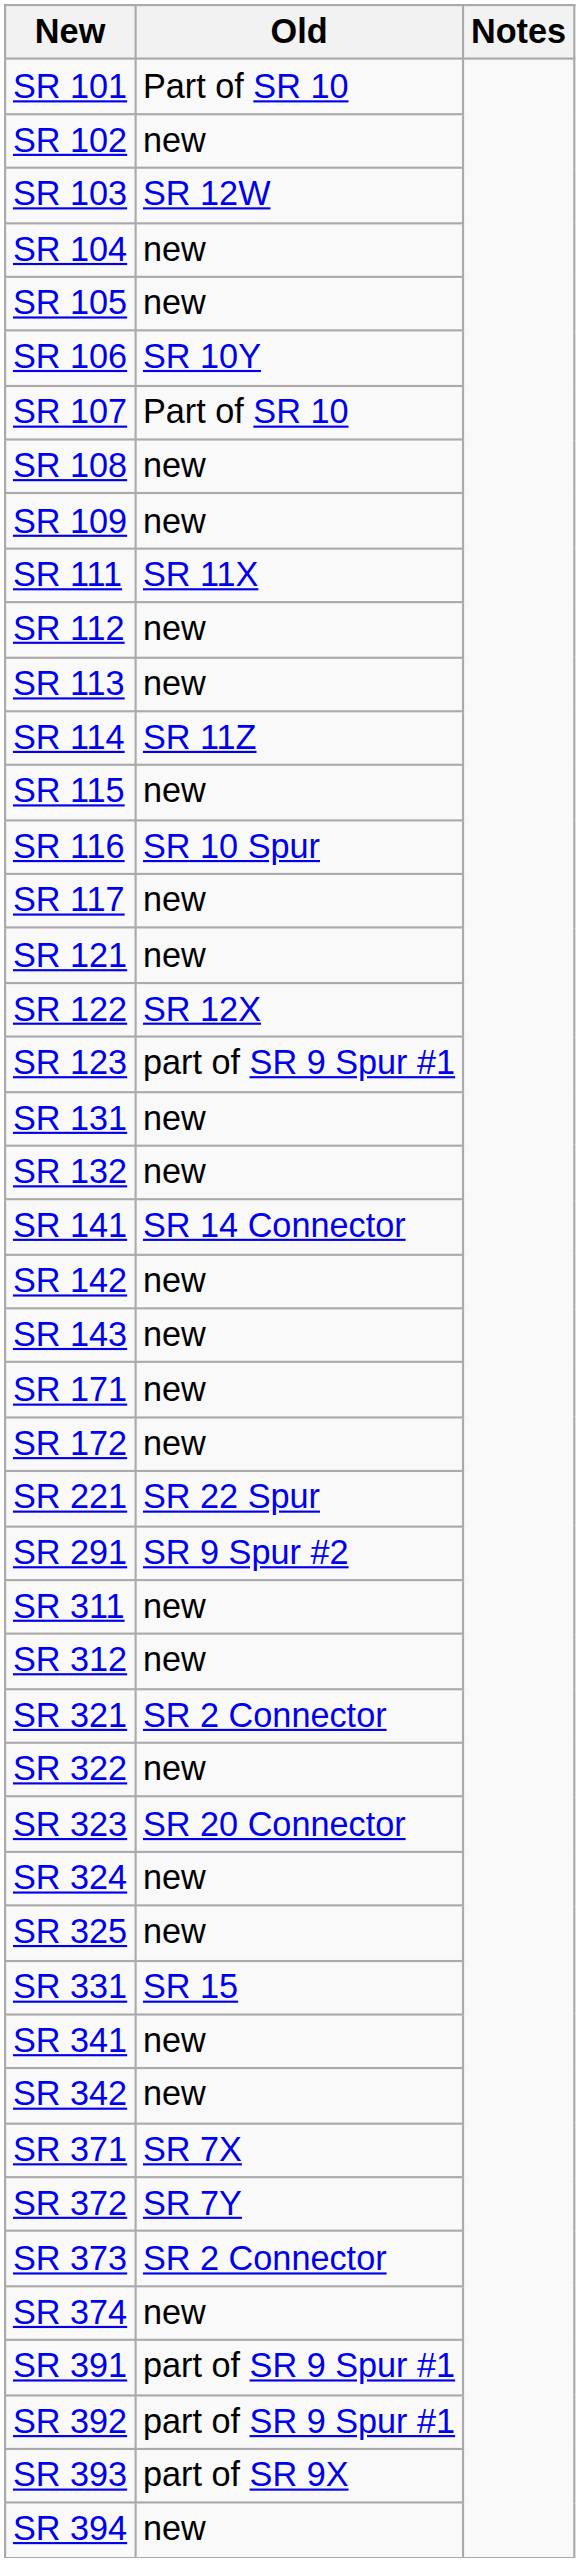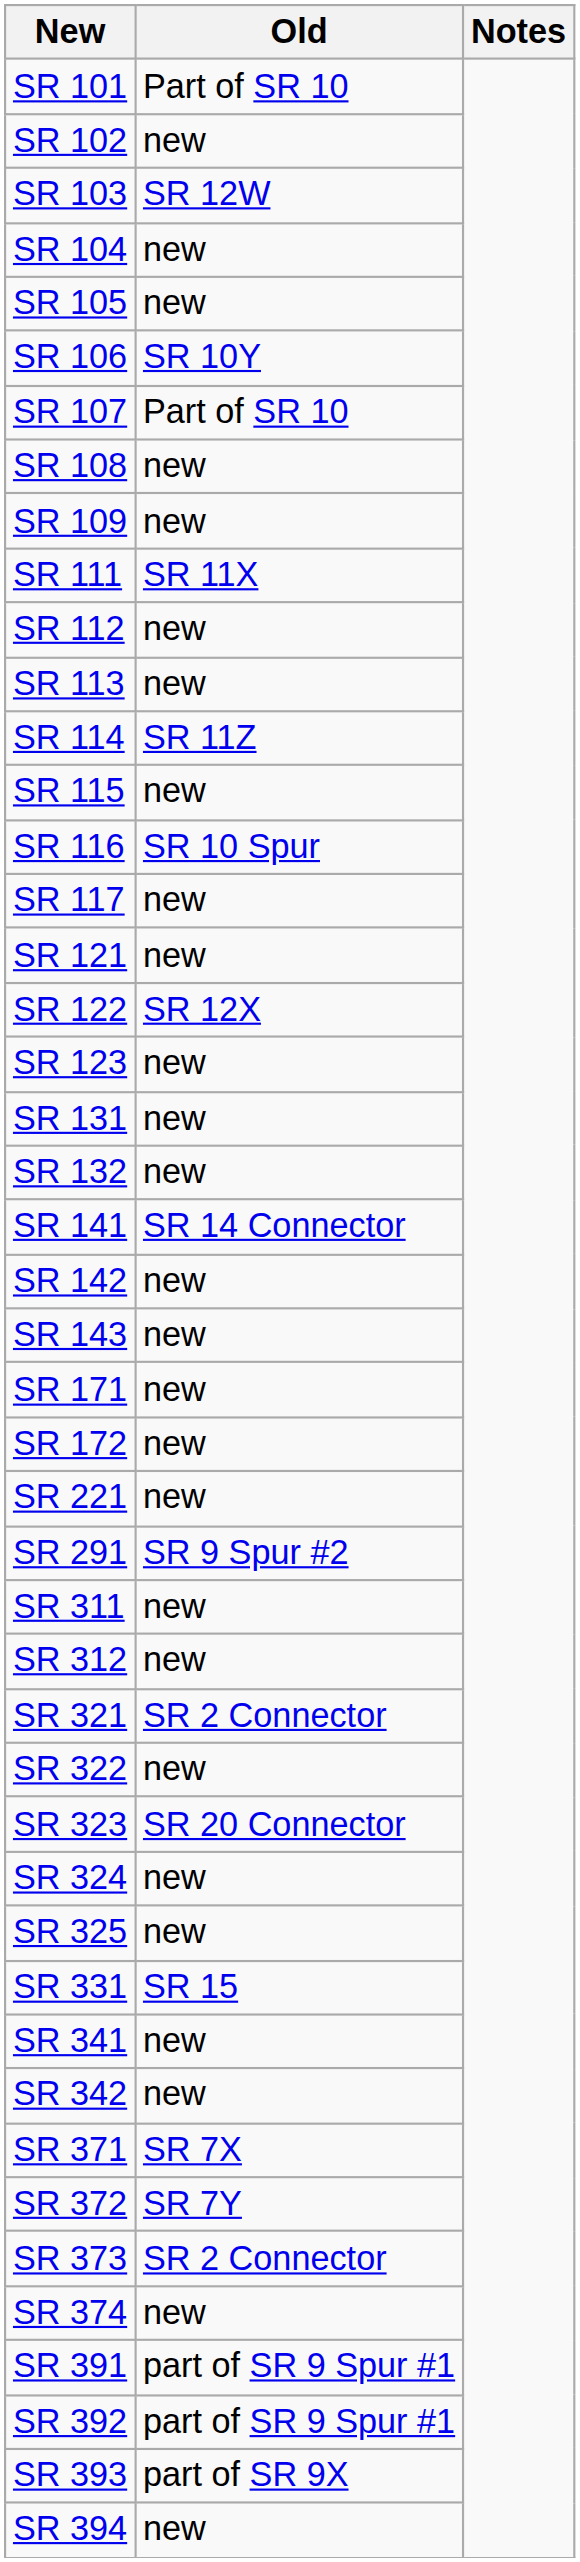SR 123 | Old: part of SR 9 Spur #1 -> new
SR 221 | Old: SR 22 Spur -> new
